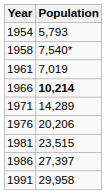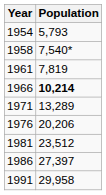1961 | Population: 7,019 -> 7,819
1971 | Population: 14,289 -> 13,289
1981 | Population: 23,515 -> 23,512
